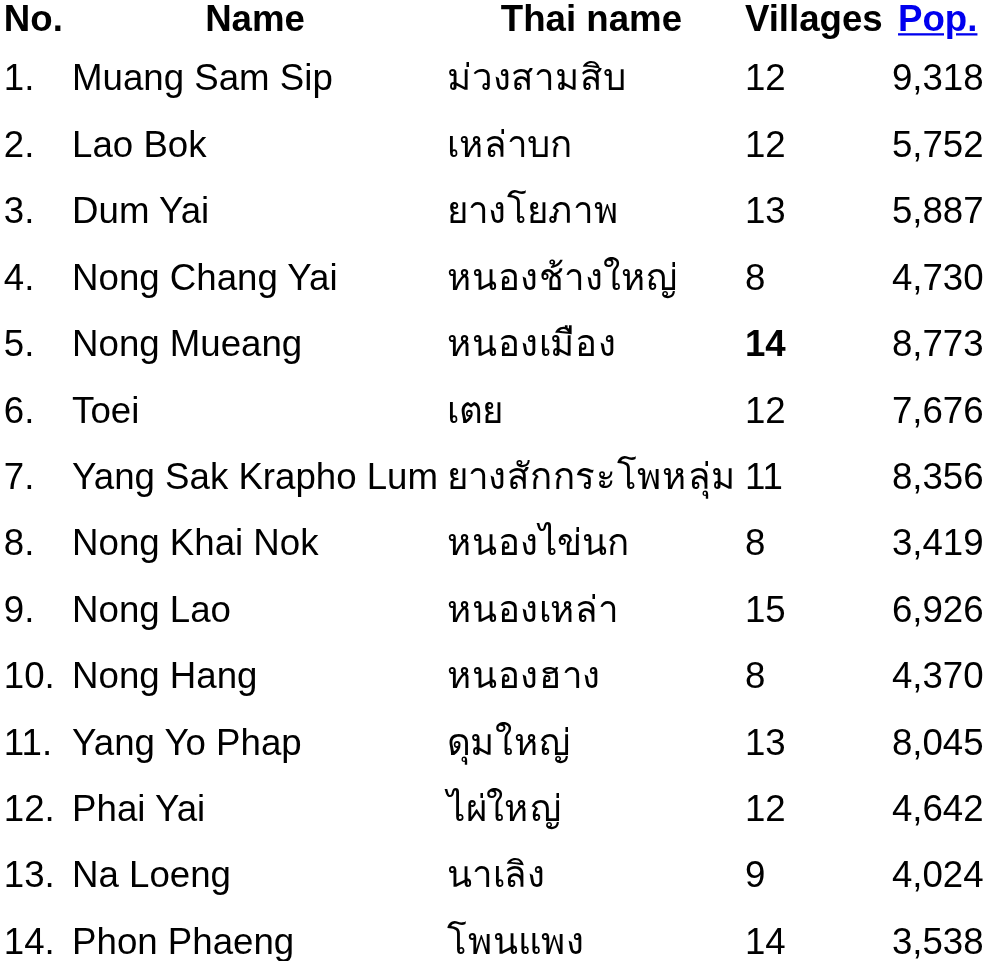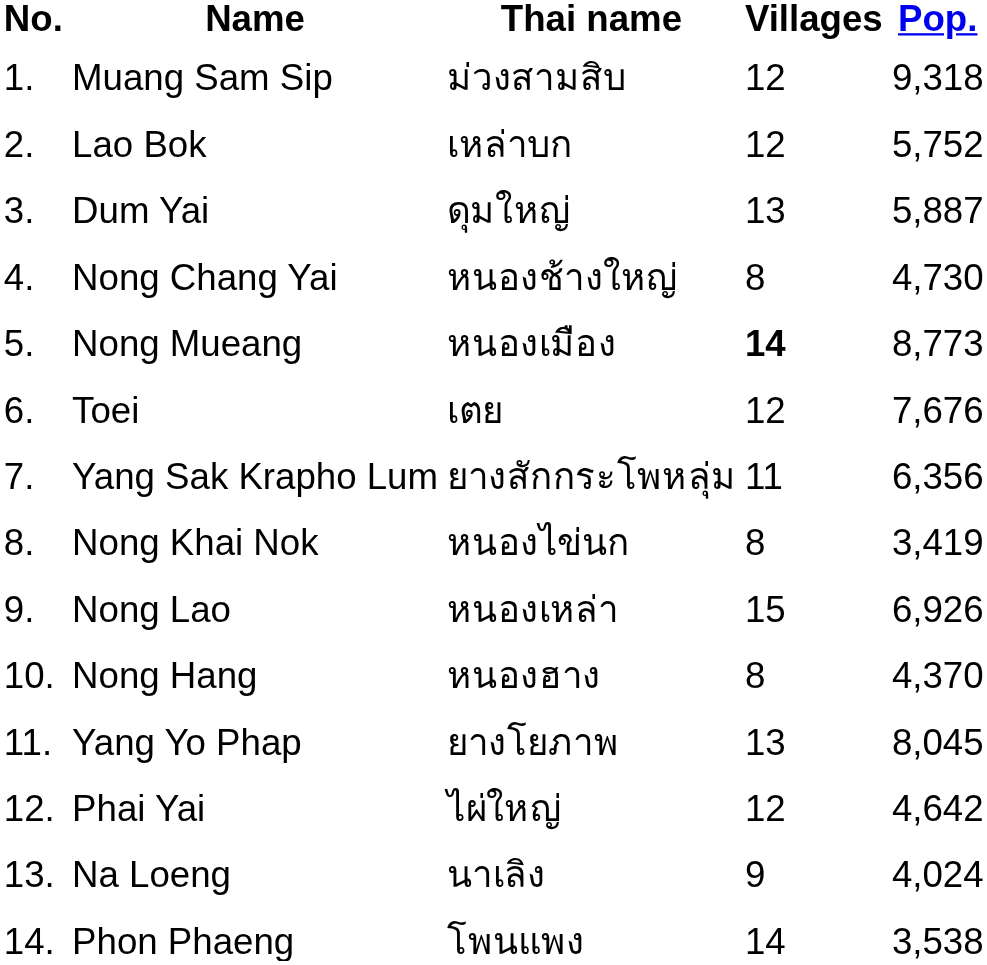Dum Yai | Thai name: ยางโยภาพ -> ดุมใหญ่
Yang Sak Krapho Lum | Pop.: 8,356 -> 6,356
Yang Yo Phap | Thai name: ดุมใหญ่ -> ยางโยภาพ
